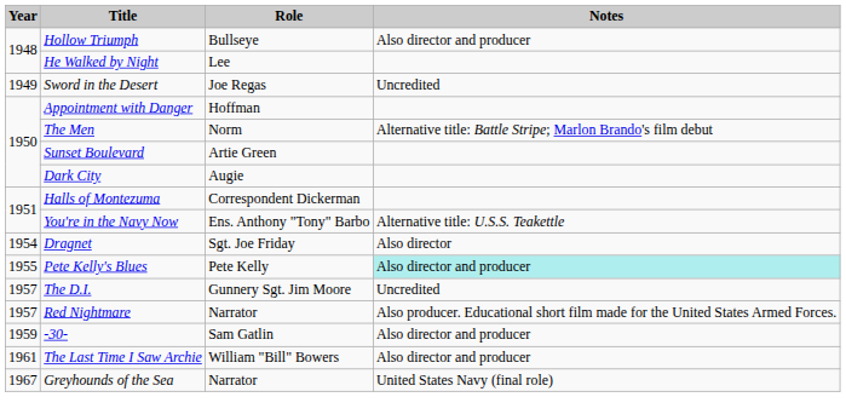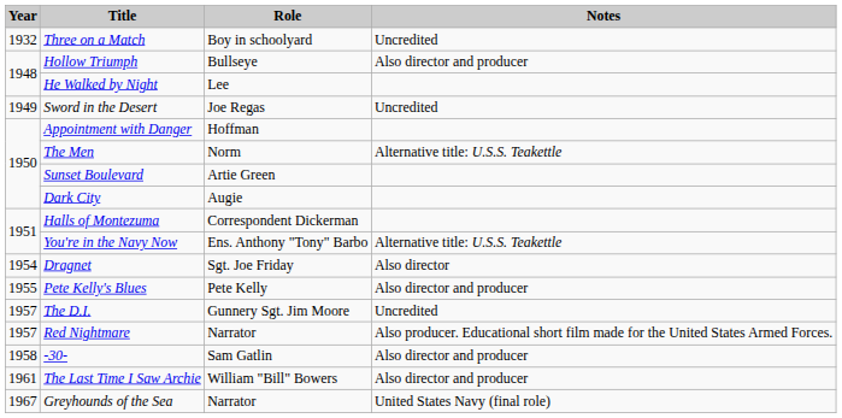+ row: 1932 | Three on a Match | Boy in schoolyard | Uncredited
The Men | Notes: Alternative title: Battle Stripe; Marlon Brando's film debut -> Alternative title: U.S.S. Teakettle
Pete Kelly's Blues | Notes: paleturquoise background -> no background
-30- | Year: 1959 -> 1958
